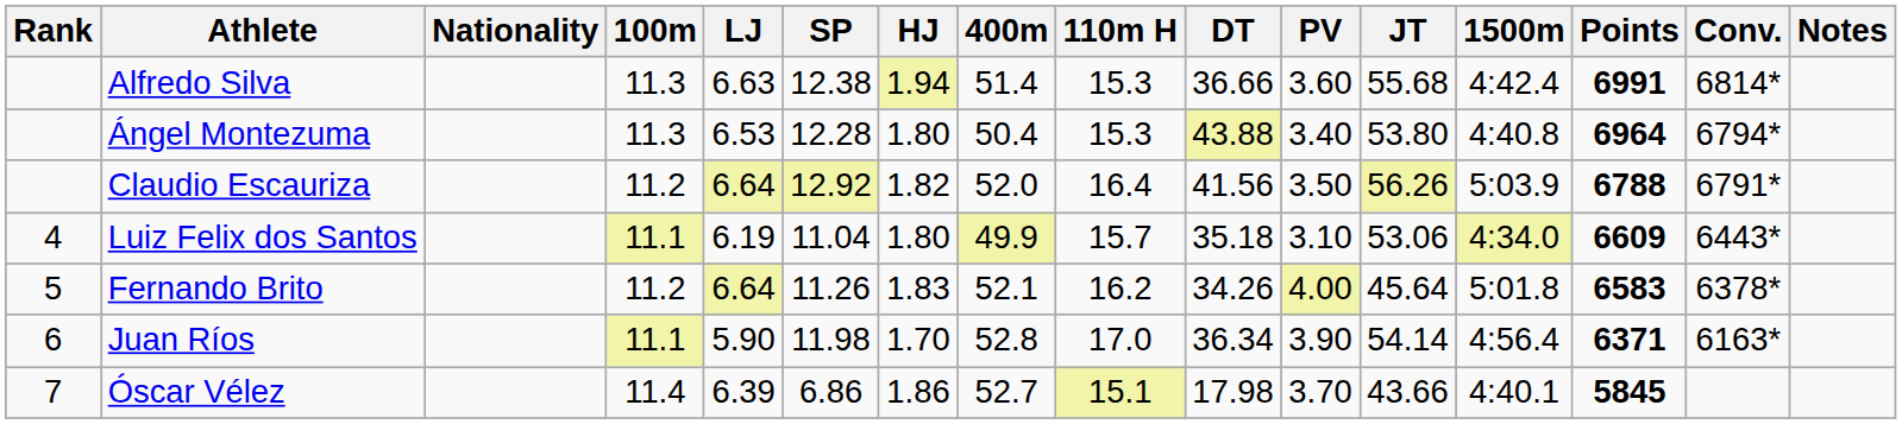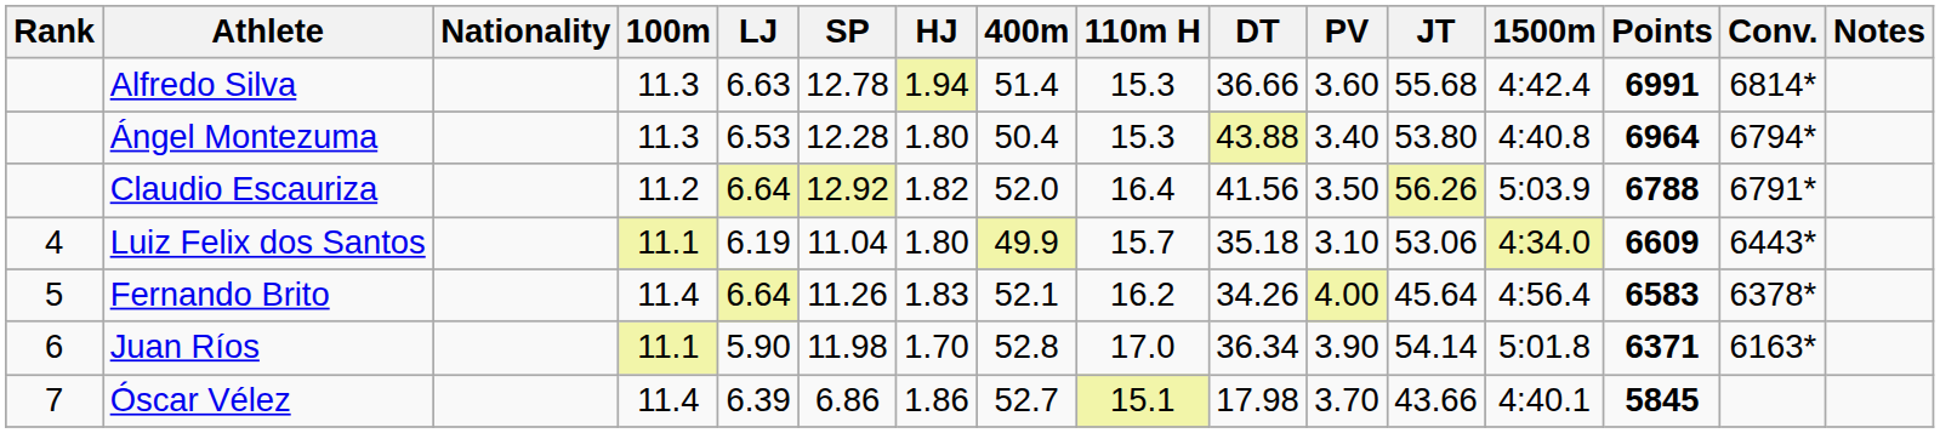Alfredo Silva | SP: 12.38 -> 12.78
Fernando Brito | 100m: 11.2 -> 11.4
Fernando Brito | 1500m: 5:01.8 -> 4:56.4
Juan Ríos | 1500m: 4:56.4 -> 5:01.8
